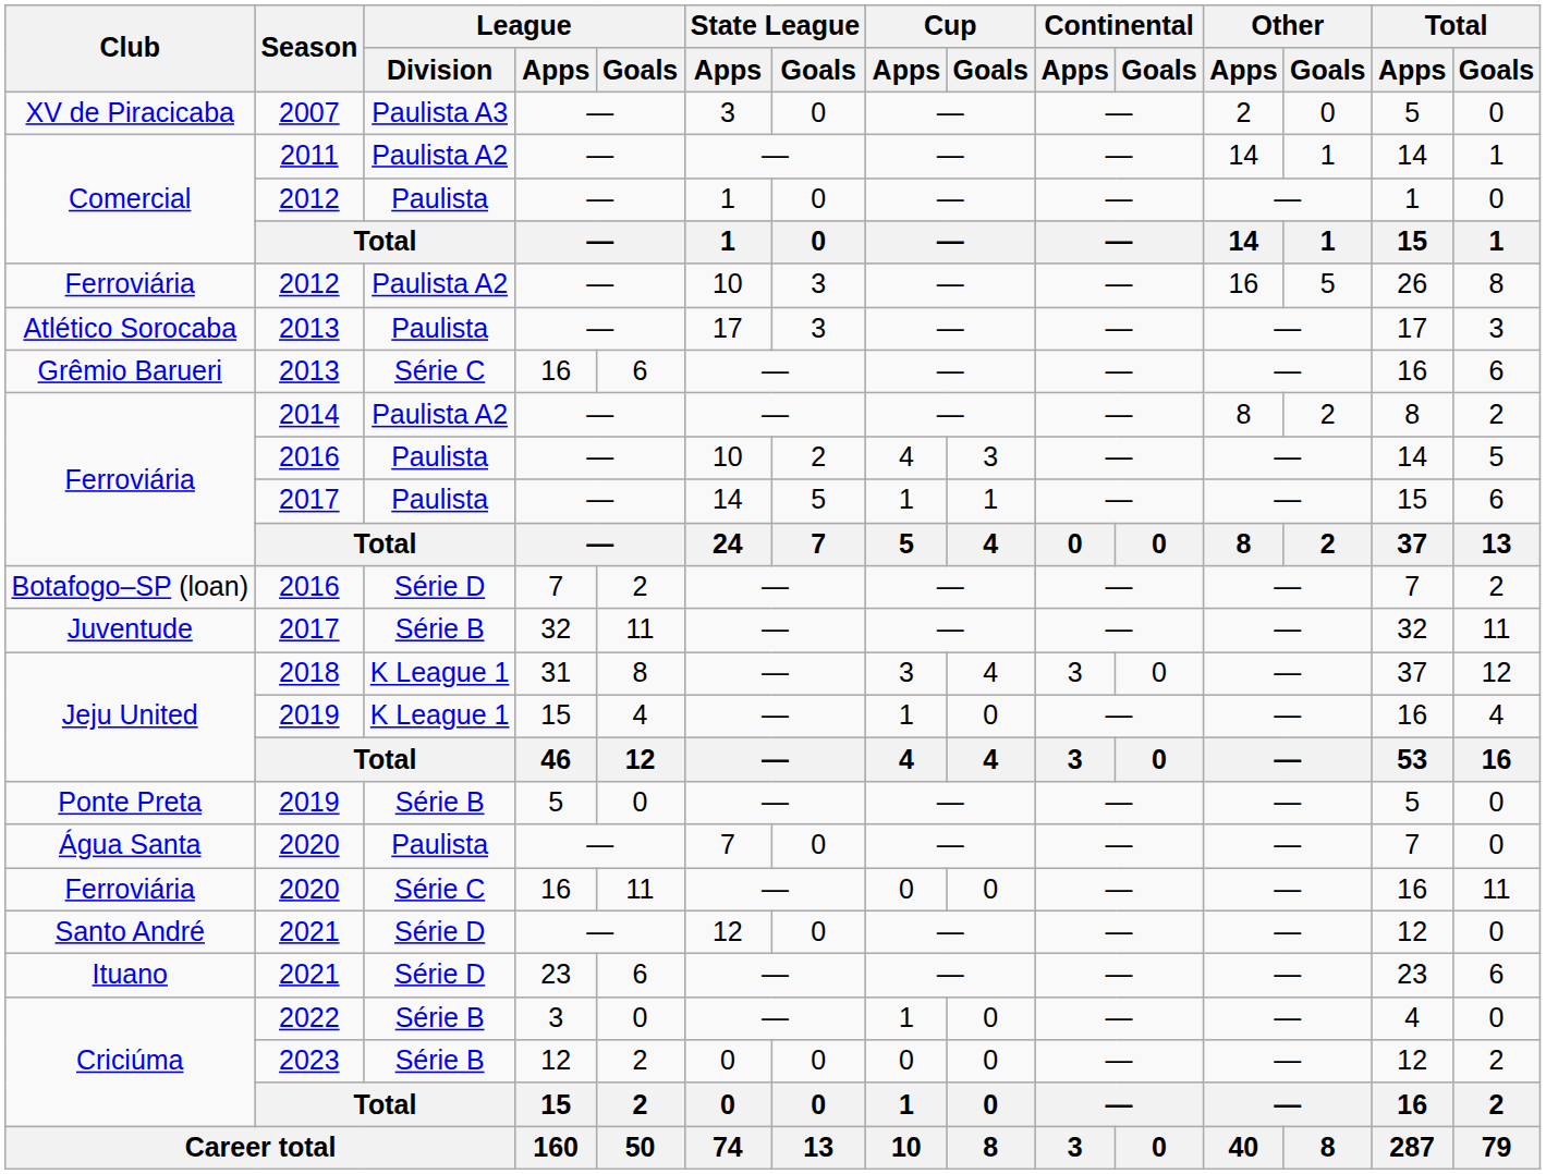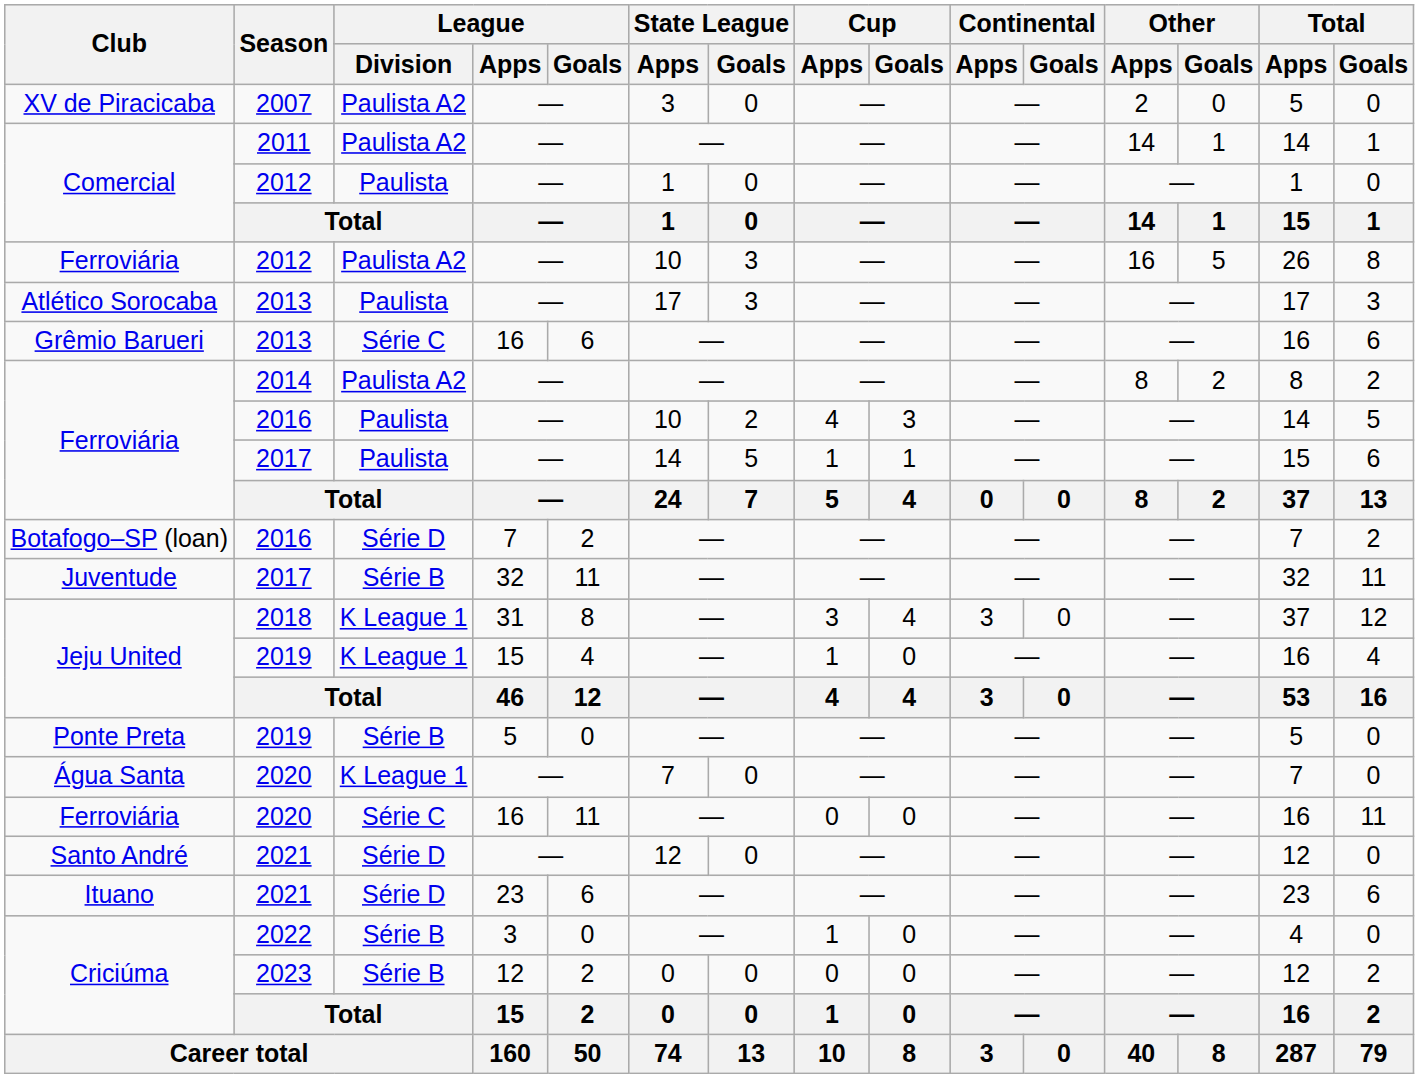XV de Piracicaba | League / Division: Paulista A3 -> Paulista A2
Água Santa | League / Division: Paulista -> K League 1
